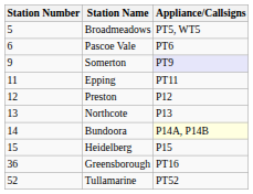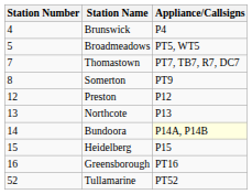+ row: 4 | Brunswick | P4
- row: 6 | Pascoe Vale | PT6
+ row: 7 | Thomastown | PT7, TB7, R7, DC7
Somerton | Station Number: 9 -> 8
Somerton | Appliance/Callsigns: lavender background -> no background
- row: 11 | Epping | PT11
Greensborough | Station Number: 36 -> 16
